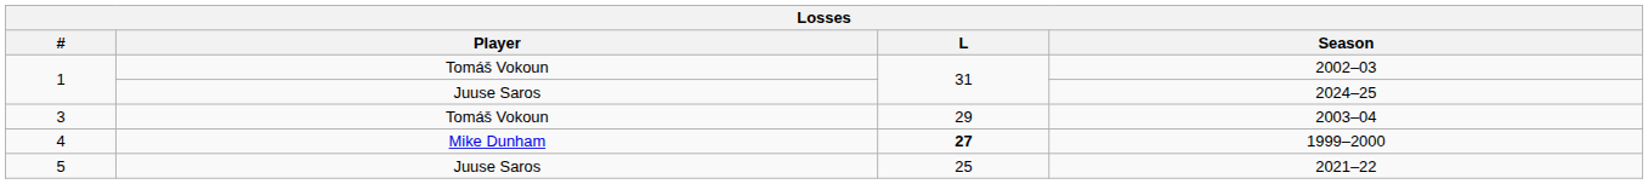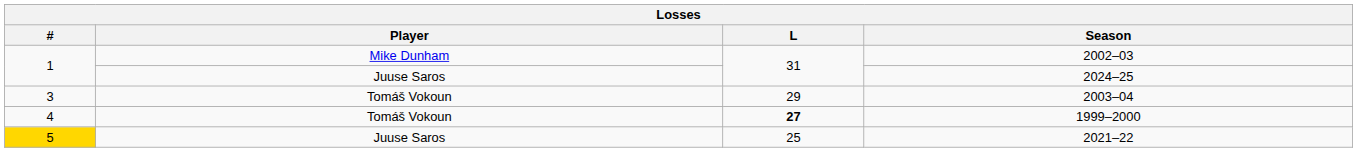2002–03 | Player: Tomáš Vokoun -> Mike Dunham
1999–2000 | Player: Mike Dunham -> Tomáš Vokoun
2021–22 | #: no background -> gold background
